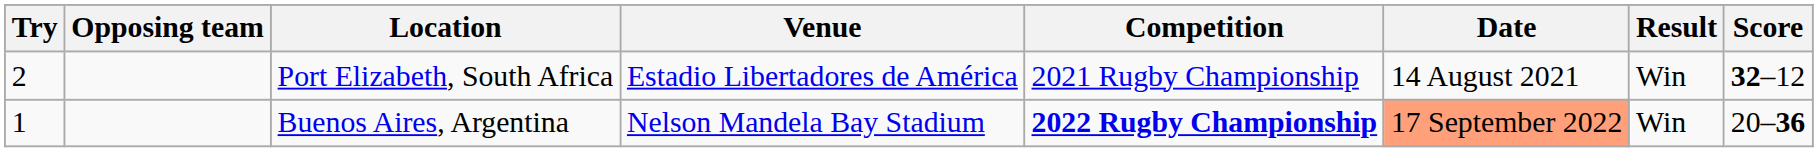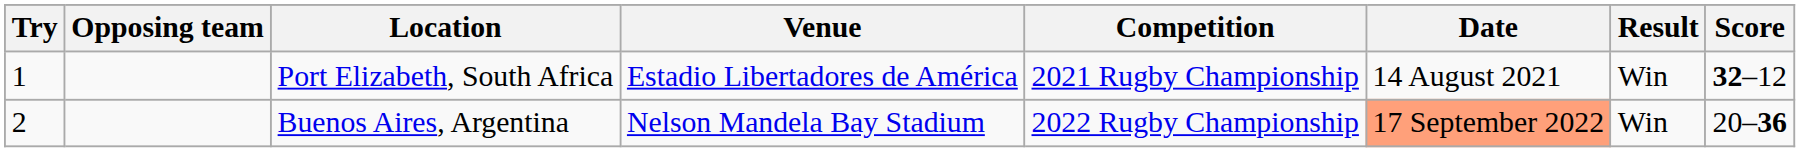Port Elizabeth, South Africa | Try: 2 -> 1
Buenos Aires, Argentina | Try: 1 -> 2
Buenos Aires, Argentina | Competition: bold -> normal
